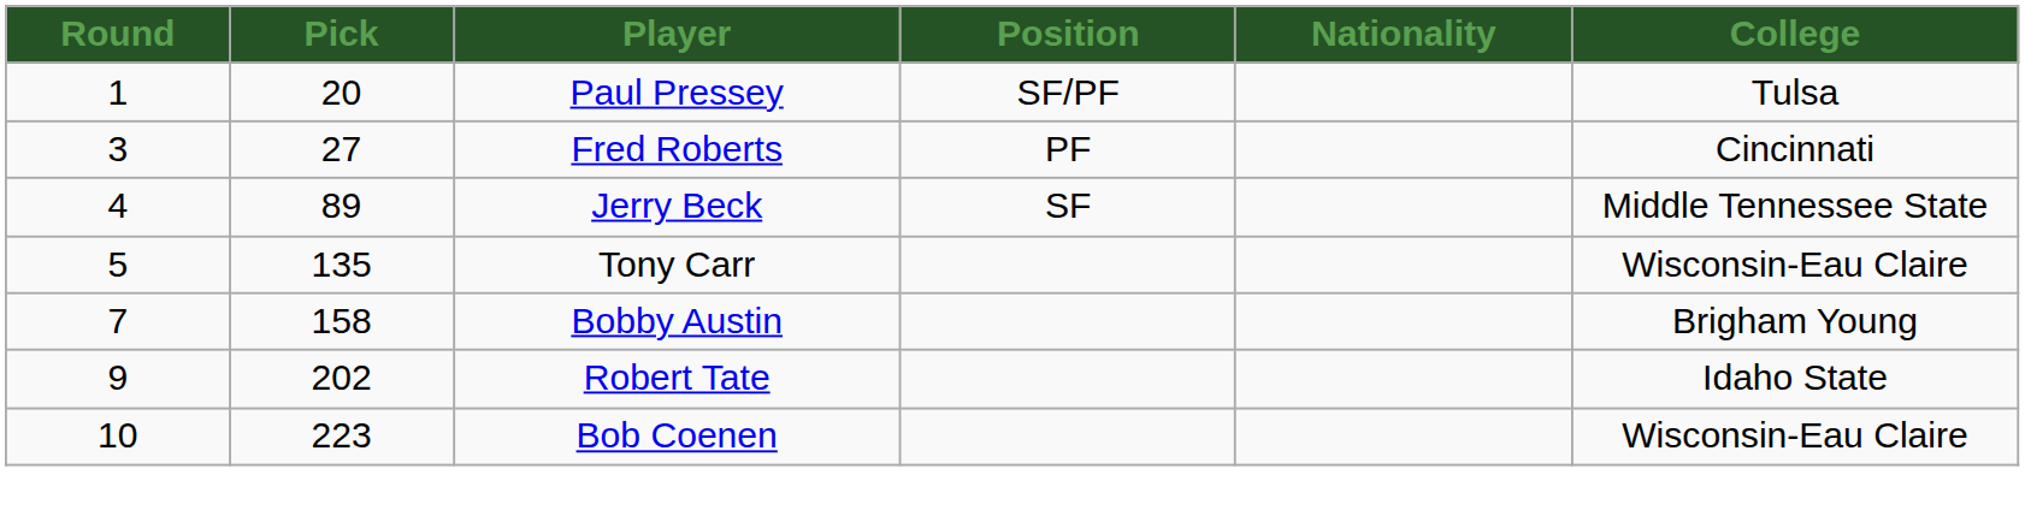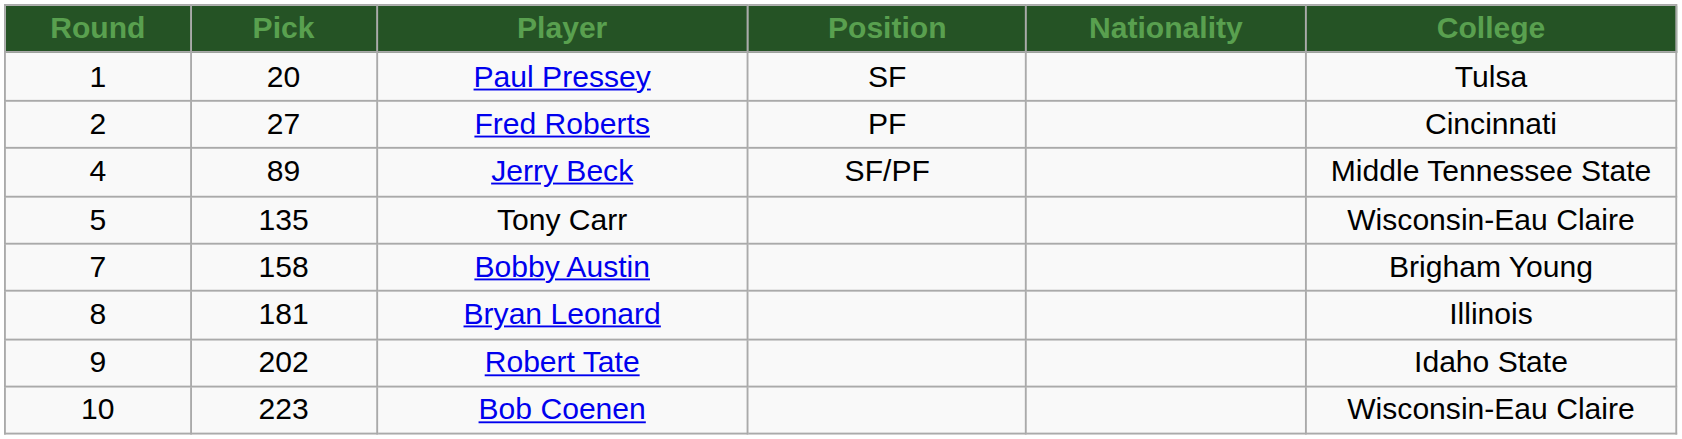Paul Pressey | Position: SF/PF -> SF
Fred Roberts | Round: 3 -> 2
Jerry Beck | Position: SF -> SF/PF
+ row: 8 | 181 | Bryan Leonard | Illinois
